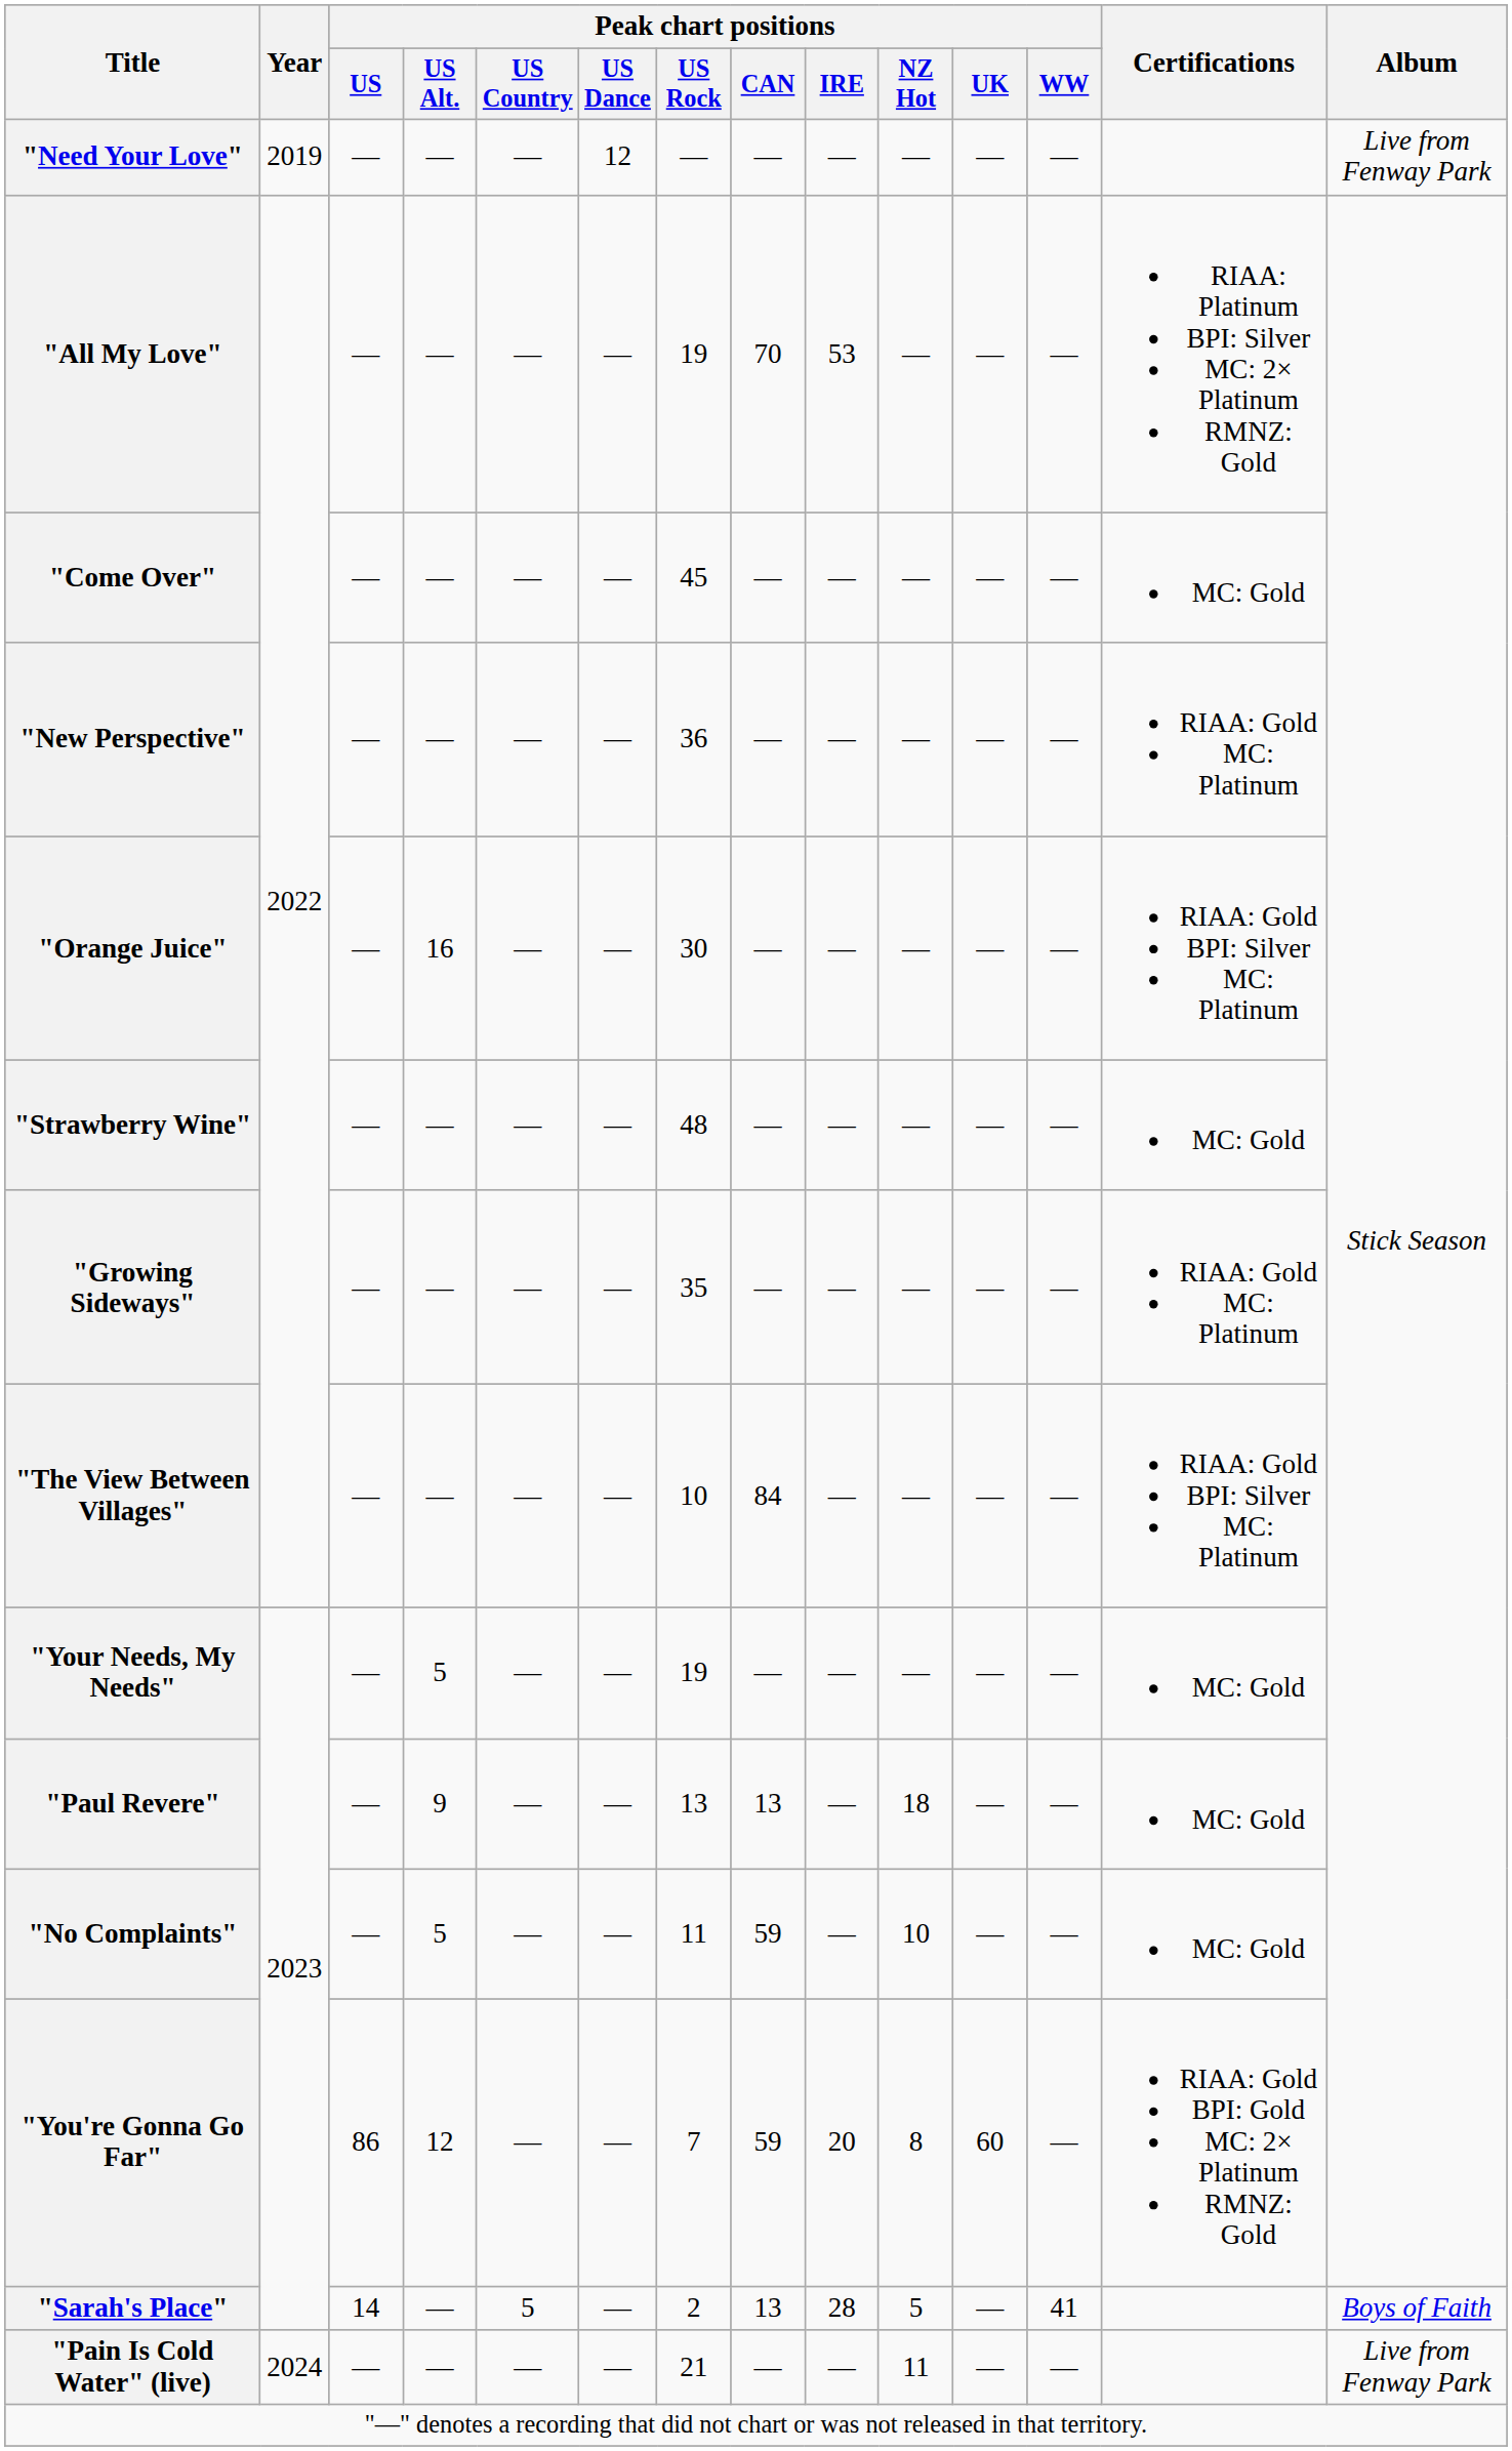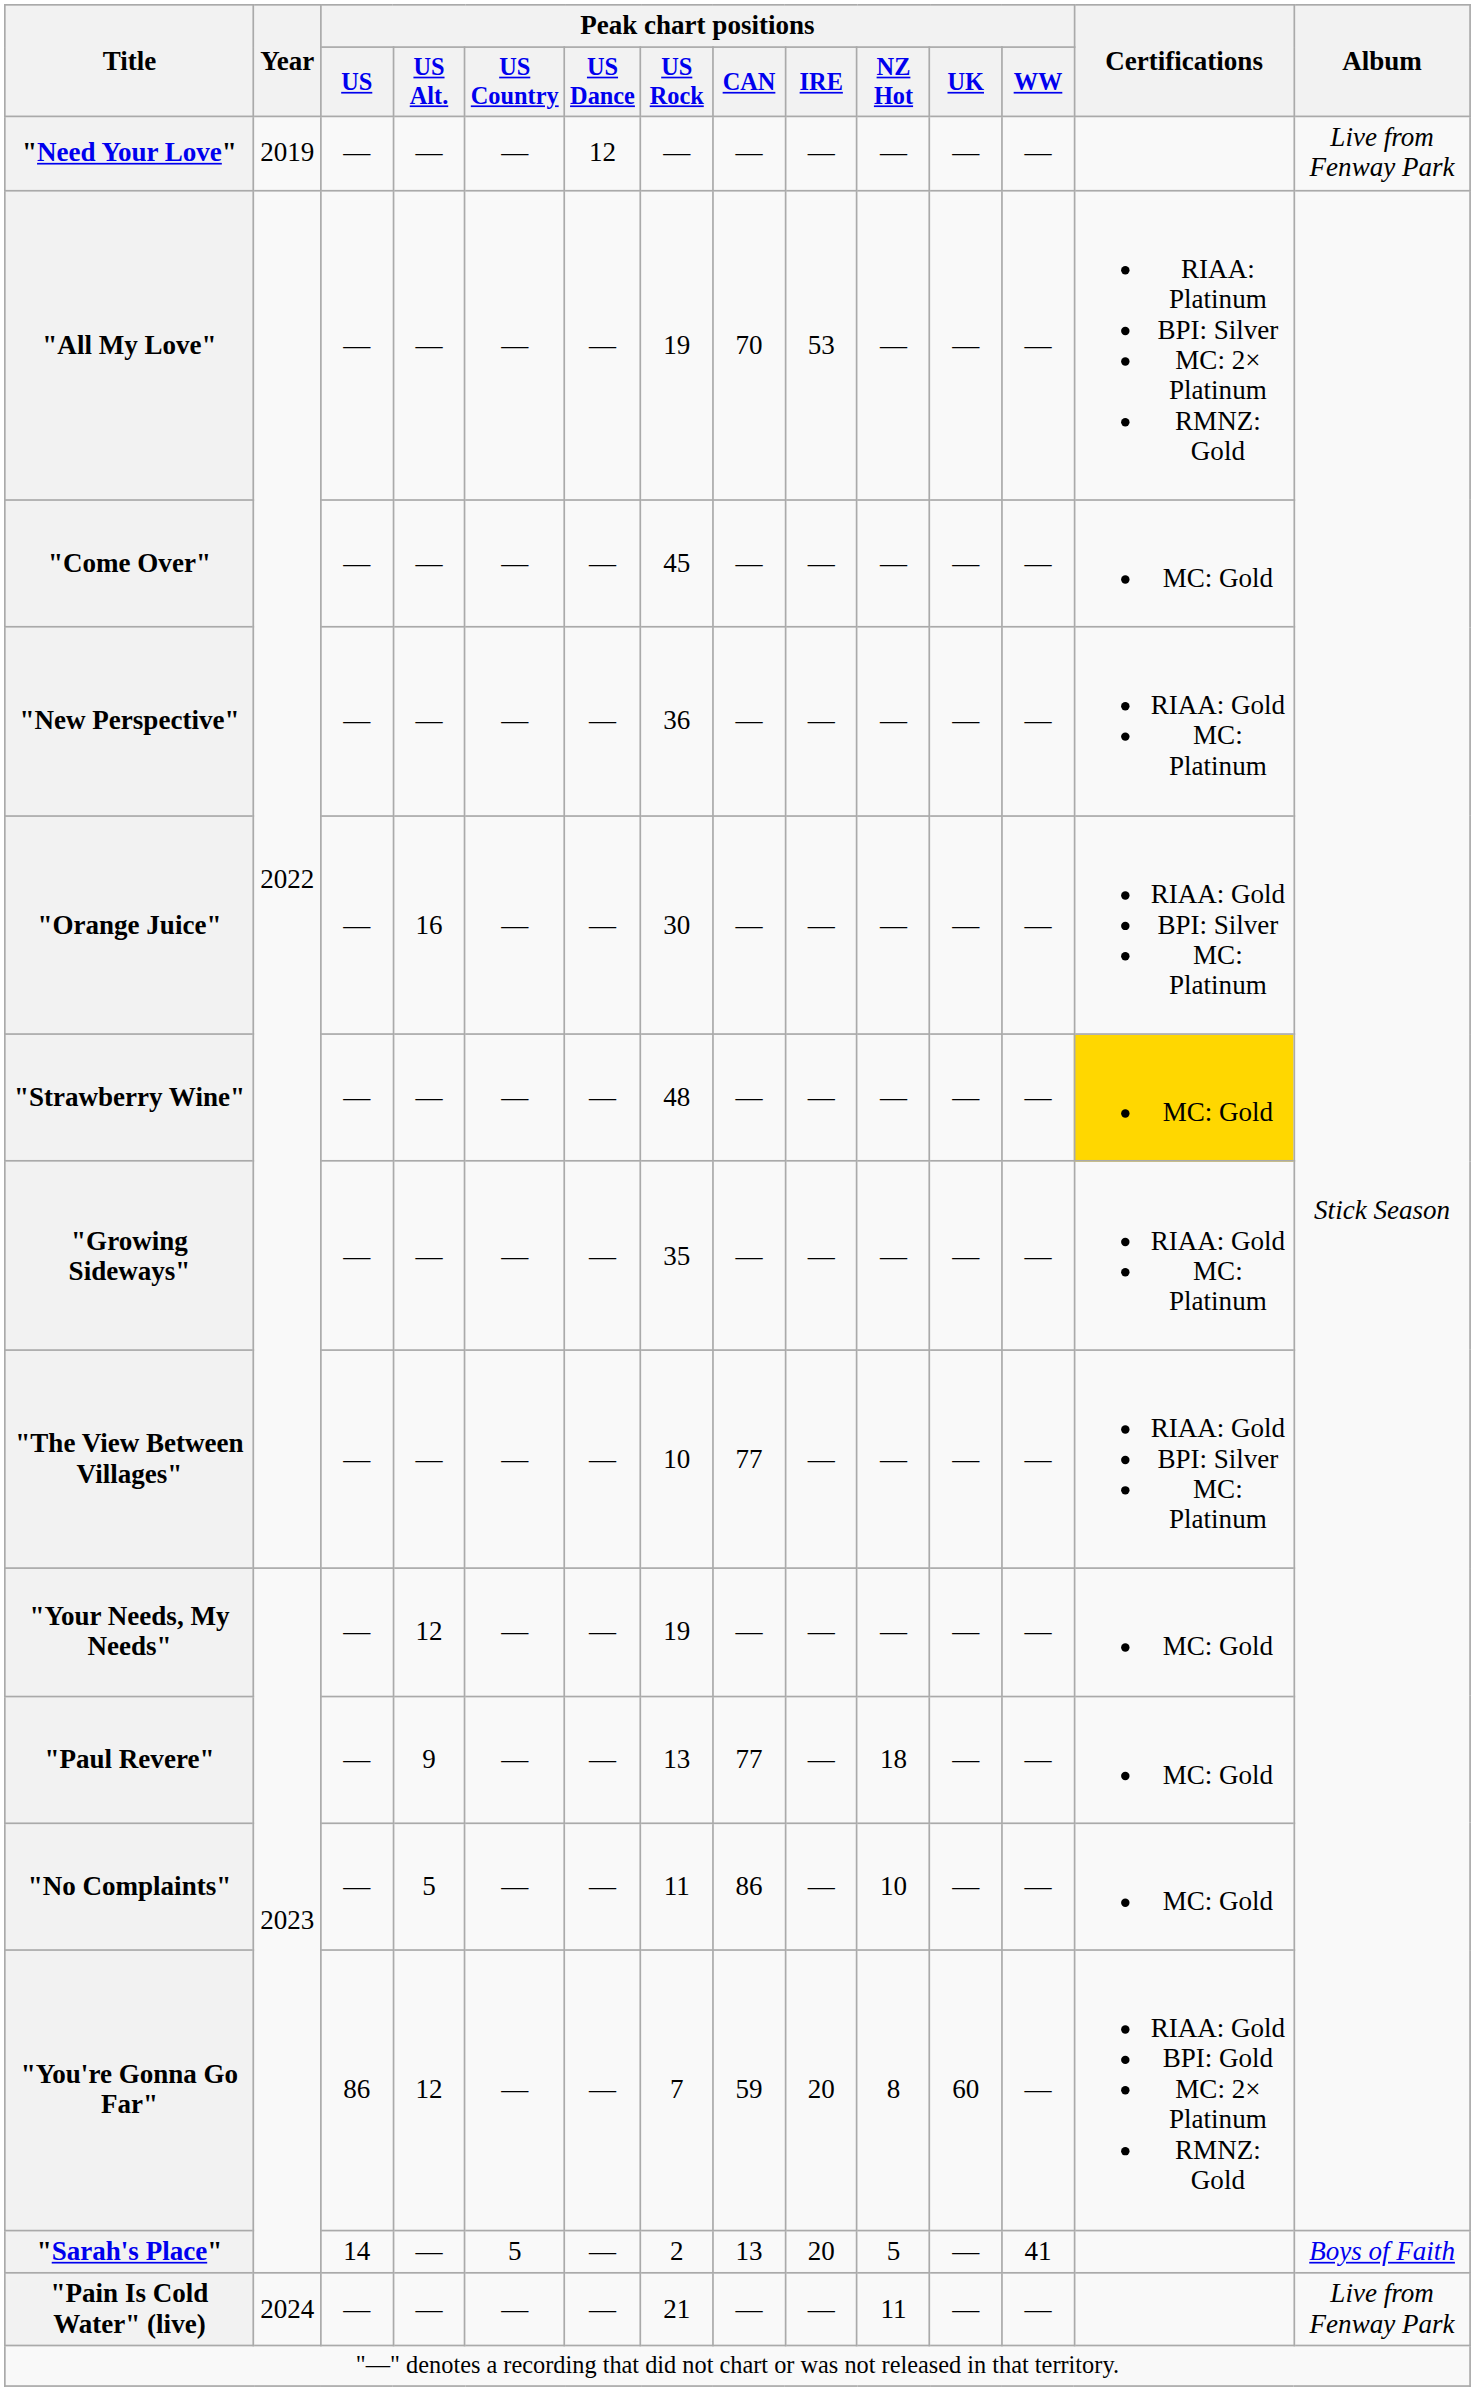"Strawberry Wine" | Certifications: no background -> gold background
"The View Between Villages" | Peak chart positions / CAN: 84 -> 77
"Your Needs, My Needs" | Peak chart positions / US Alt.: 5 -> 12
"Paul Revere" | Peak chart positions / CAN: 13 -> 77
"No Complaints" | Peak chart positions / CAN: 59 -> 86
"Sarah's Place" | Peak chart positions / IRE: 28 -> 20
